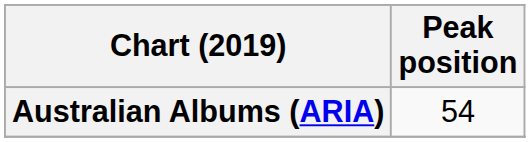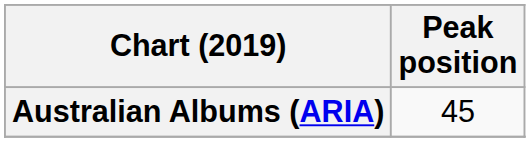Australian Albums (ARIA) | Peak position: 54 -> 45
